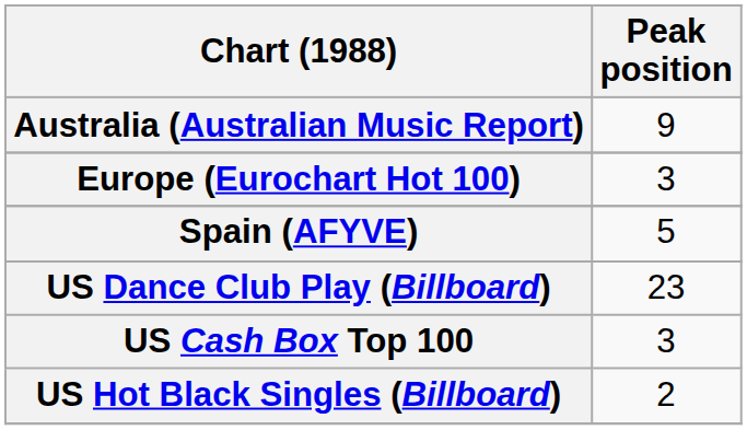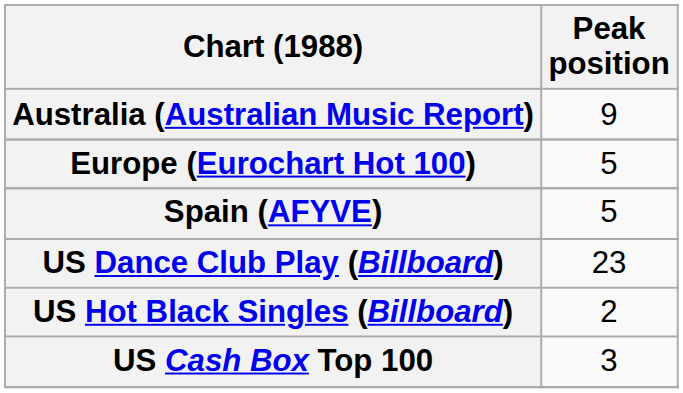Europe (Eurochart Hot 100) | Peak position: 3 -> 5
rows swapped: US Hot Black Singles (Billboard) <-> US Cash Box Top 100
